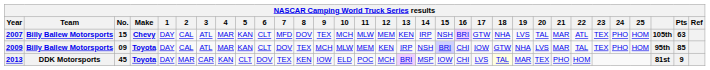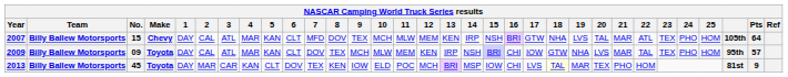2007 | Pts: 63 -> 64
2009 | Pts: 85 -> 57
2013 | Team: DDK Motorsports -> Billy Ballew Motorsports
